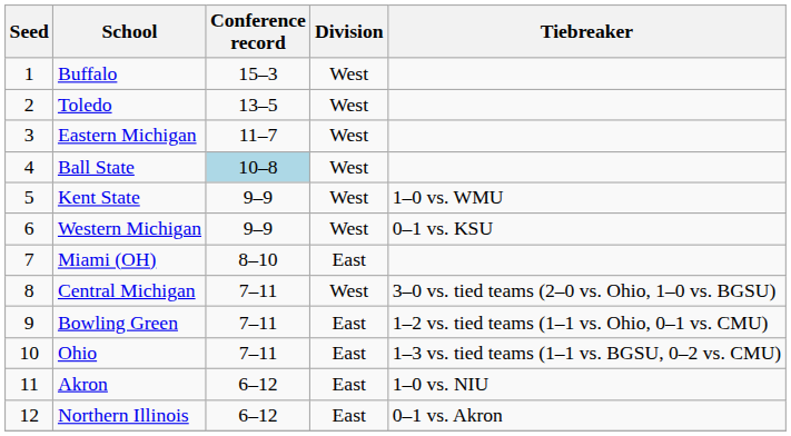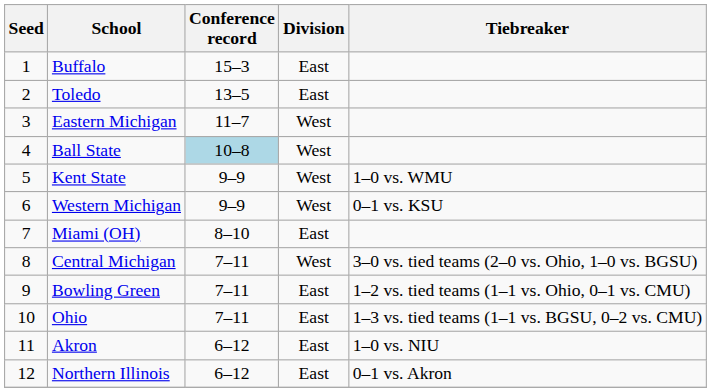Buffalo | Division: West -> East
Toledo | Division: West -> East
